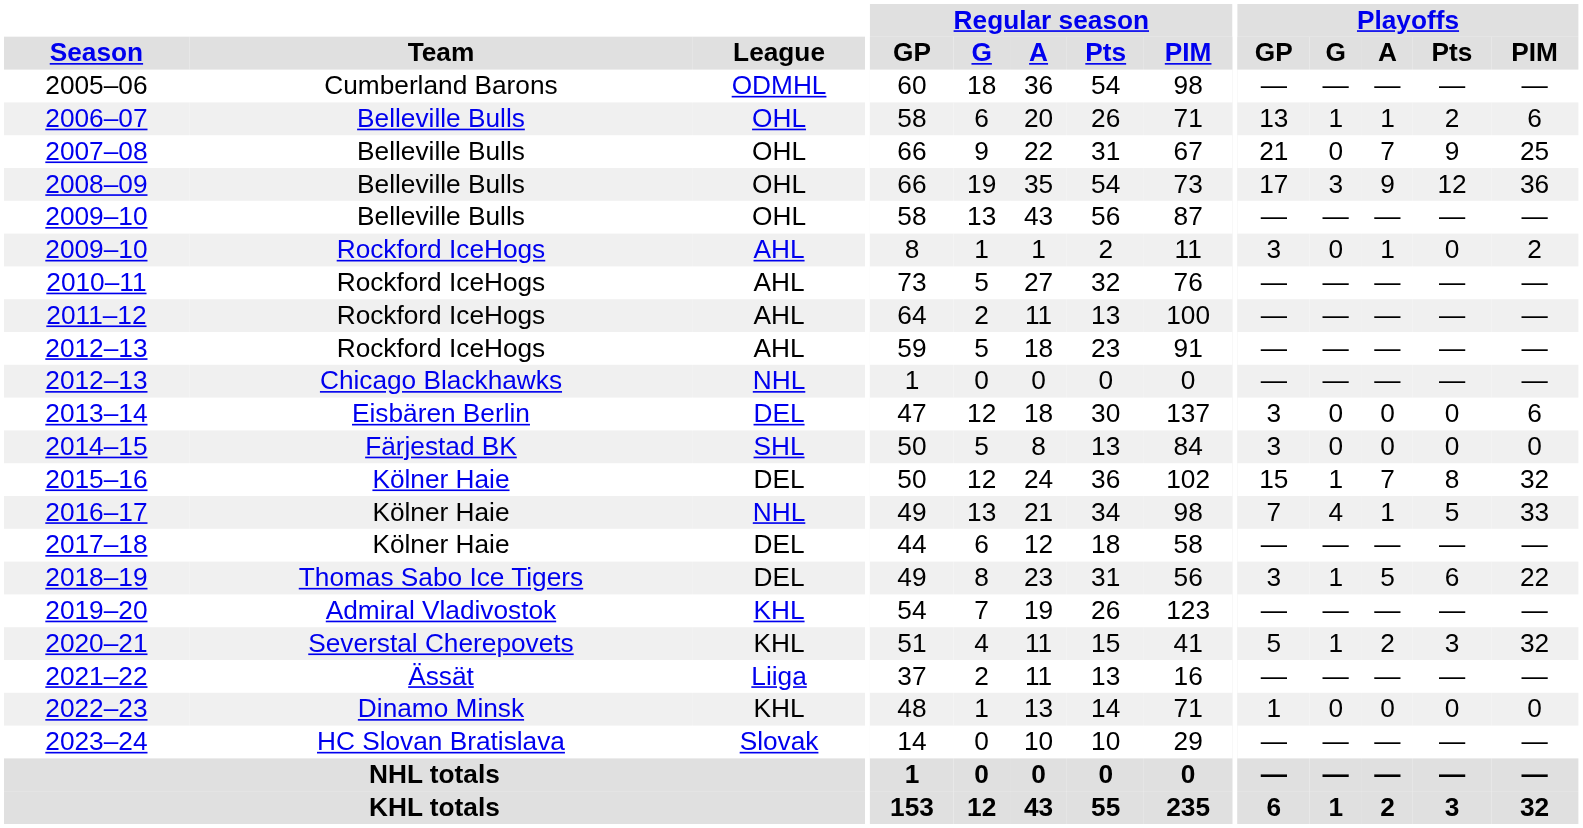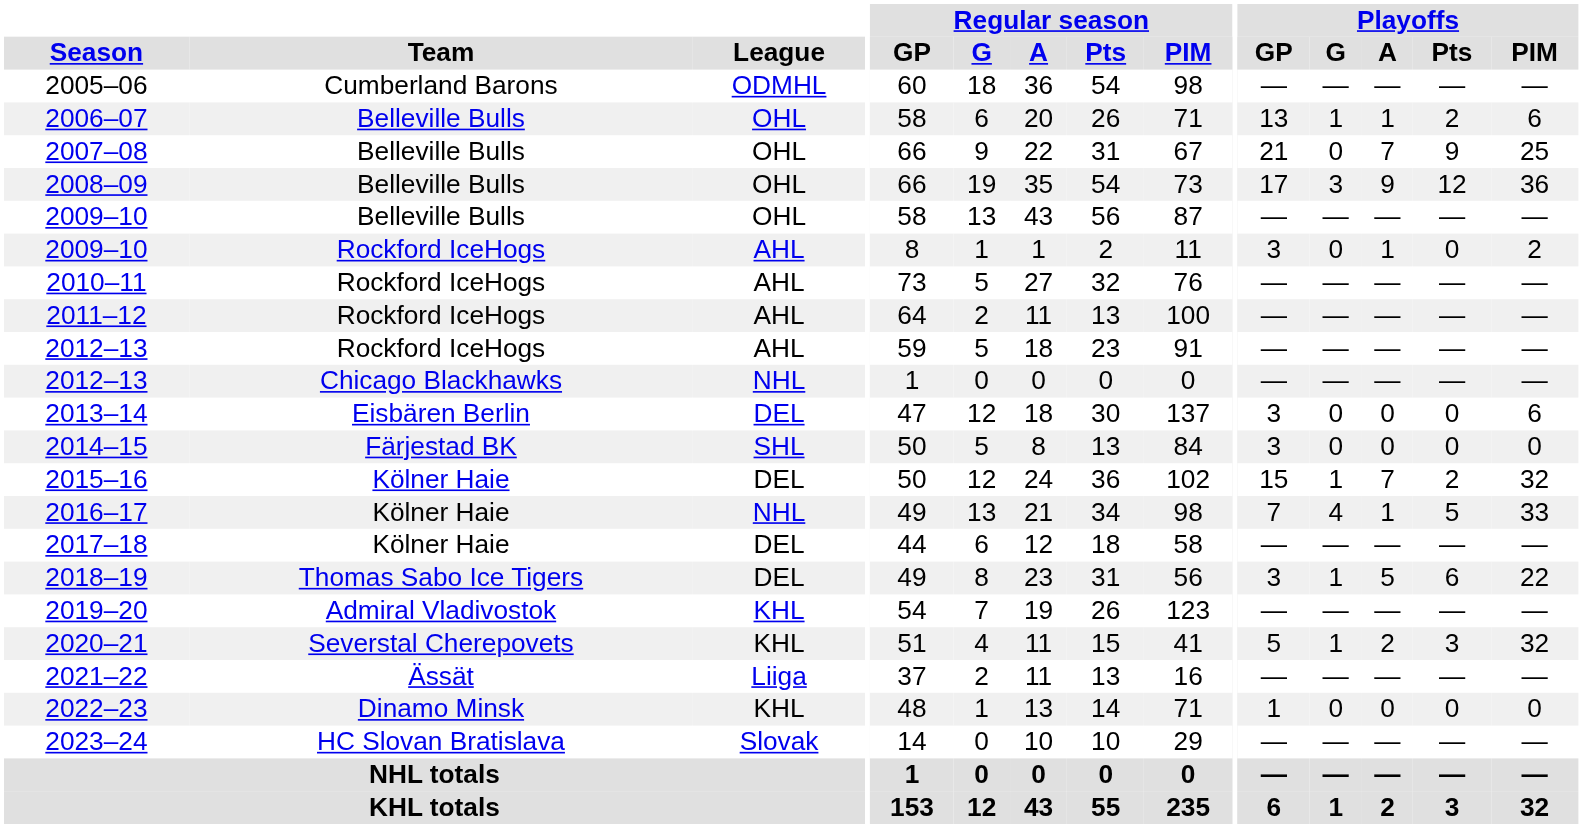2015–16 | Playoffs / Pts: 8 -> 2
